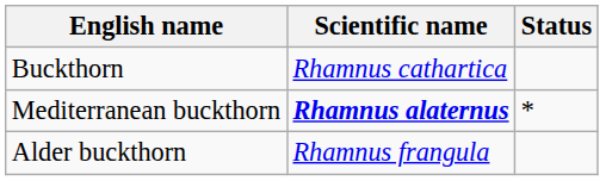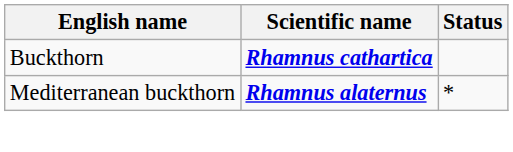Buckthorn | Scientific name: normal -> bold
- row: Alder buckthorn | Rhamnus frangula
